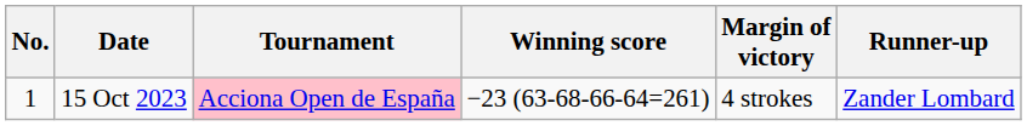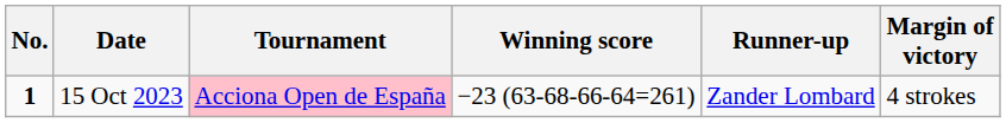columns swapped: Margin of victory <-> Runner-up
15 Oct 2023 | No.: normal -> bold
